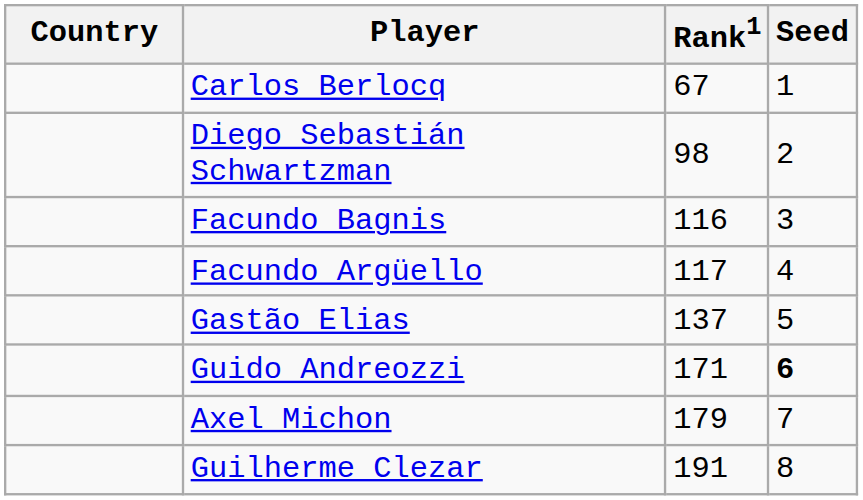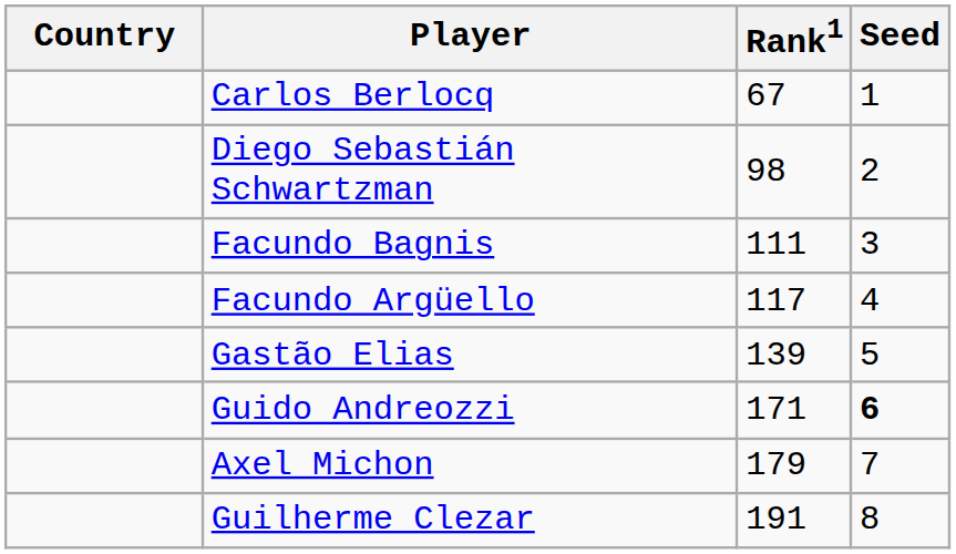Facundo Bagnis | Rank1: 116 -> 111
Gastão Elias | Rank1: 137 -> 139
